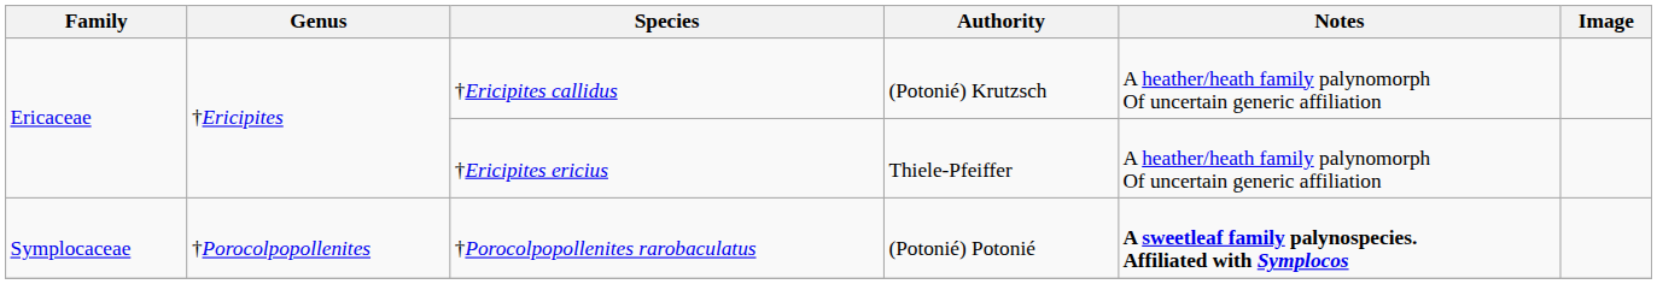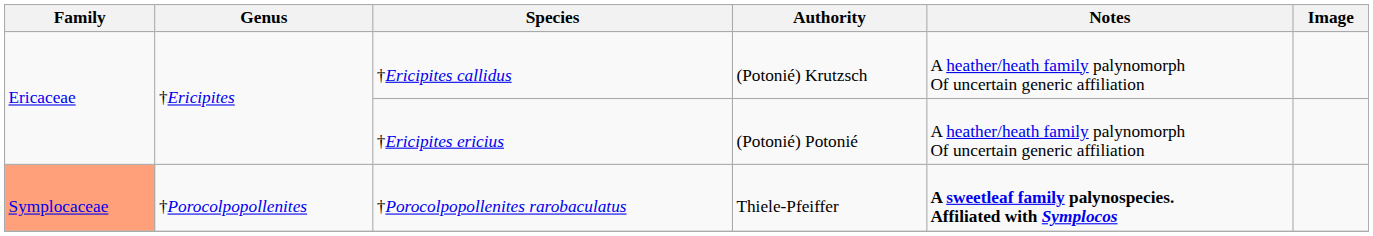†Ericipites ericius | Authority: Thiele-Pfeiffer -> (Potonié) Potonié
†Porocolpopollenites rarobaculatus | Family: no background -> lightsalmon background
†Porocolpopollenites rarobaculatus | Authority: (Potonié) Potonié -> Thiele-Pfeiffer
